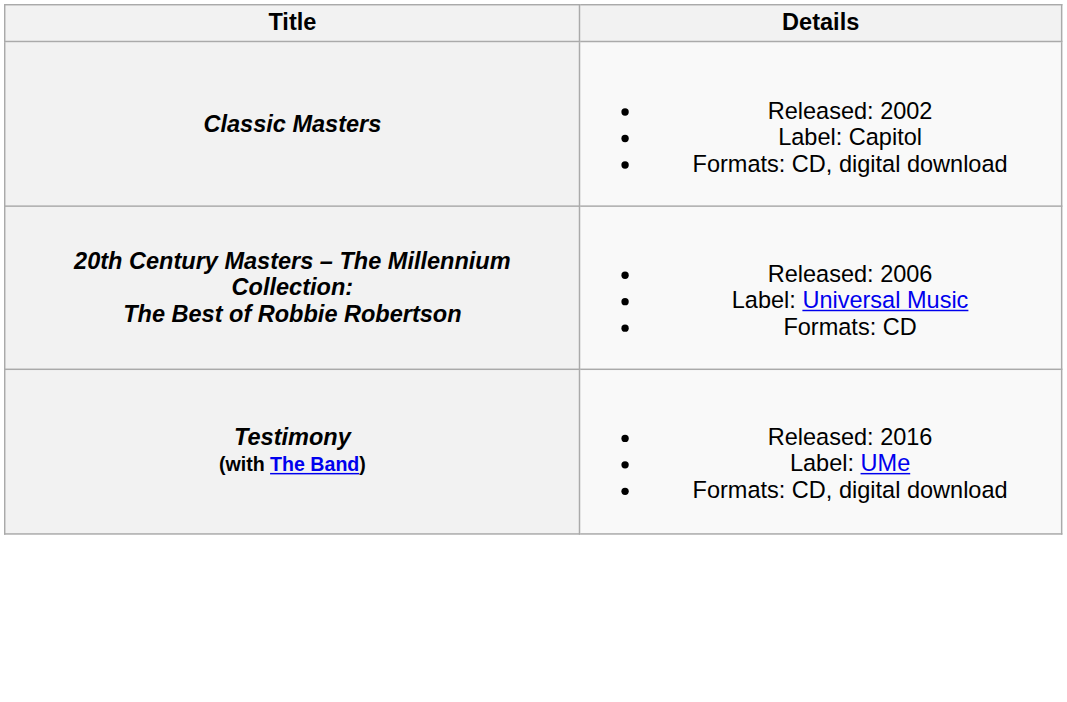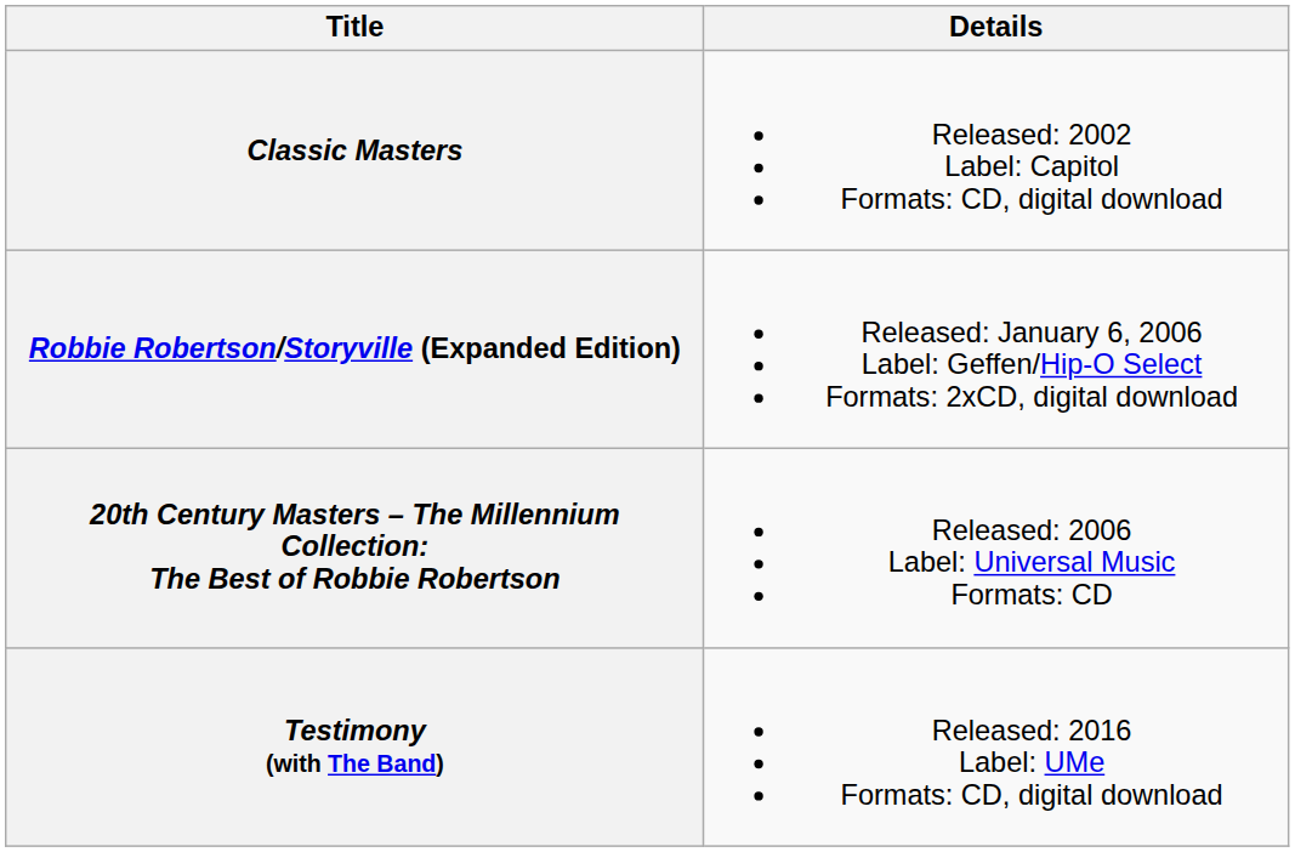+ row: Robbie Robertson/Storyville (Expanded Edition) | Released: January 6, 2006 Label: Geffen/Hip-O Select Formats: 2xCD, digital download
